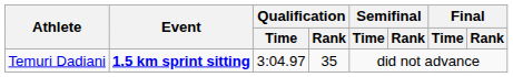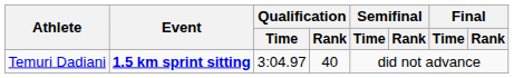Temuri Dadiani | Qualification / Rank: 35 -> 40
